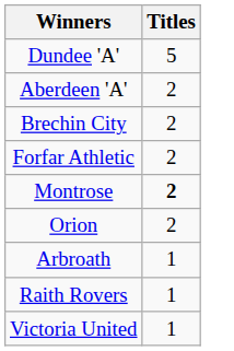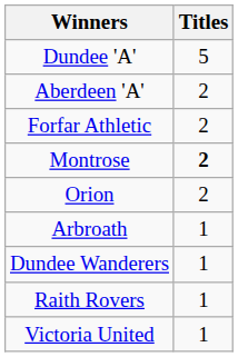- row: Brechin City | 2
+ row: Dundee Wanderers | 1
